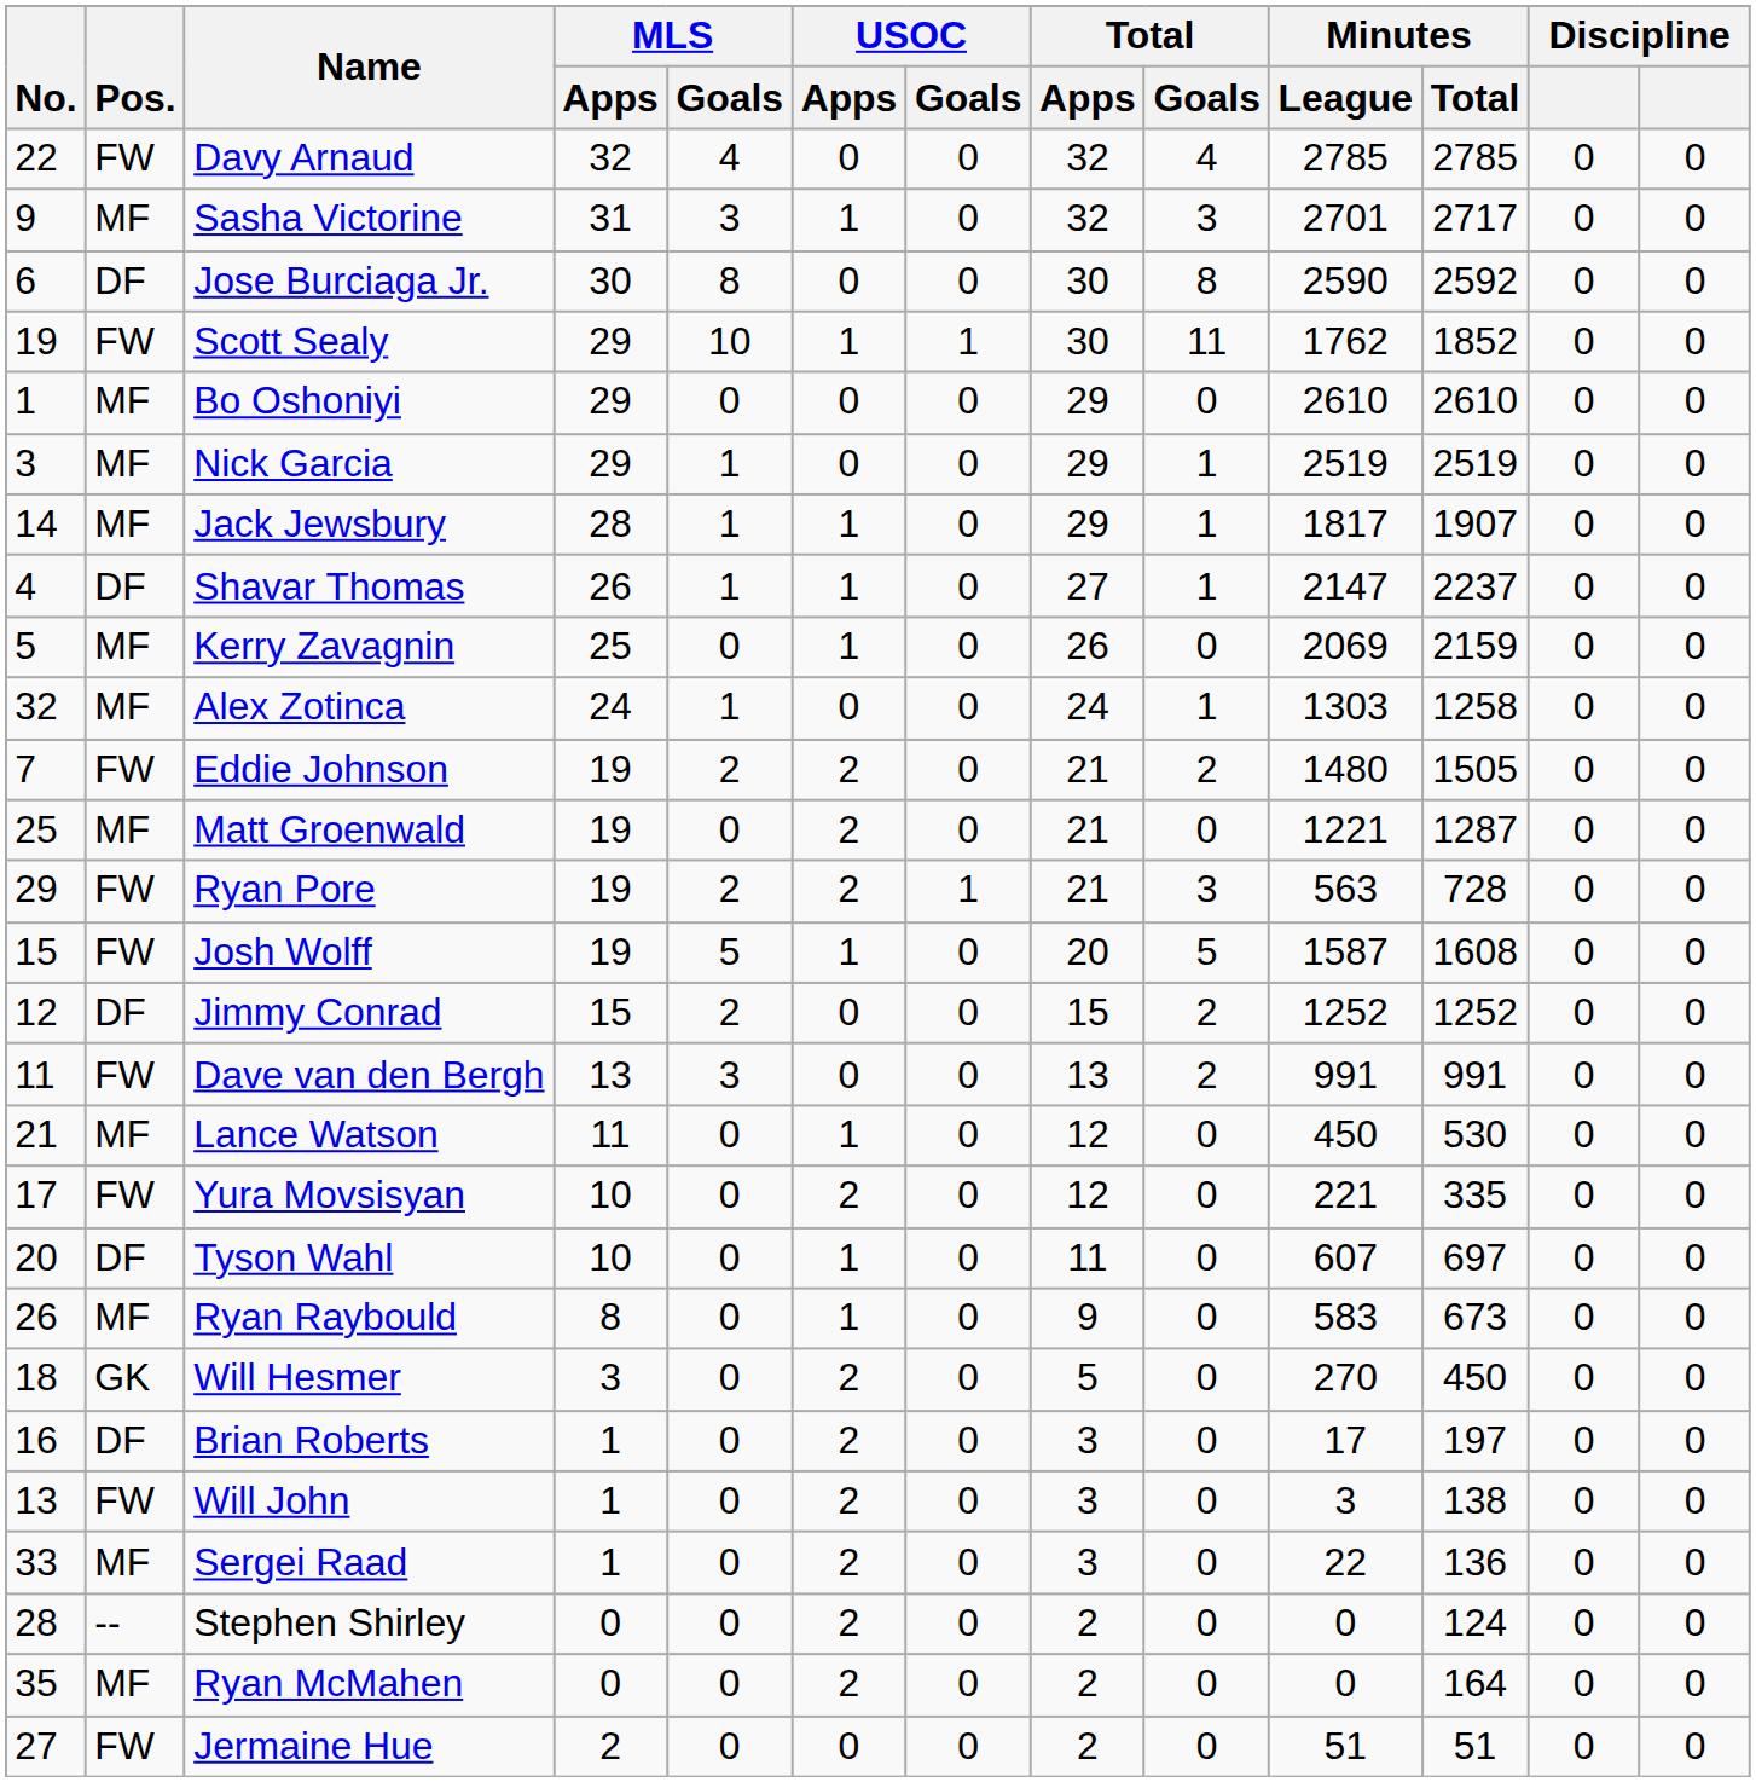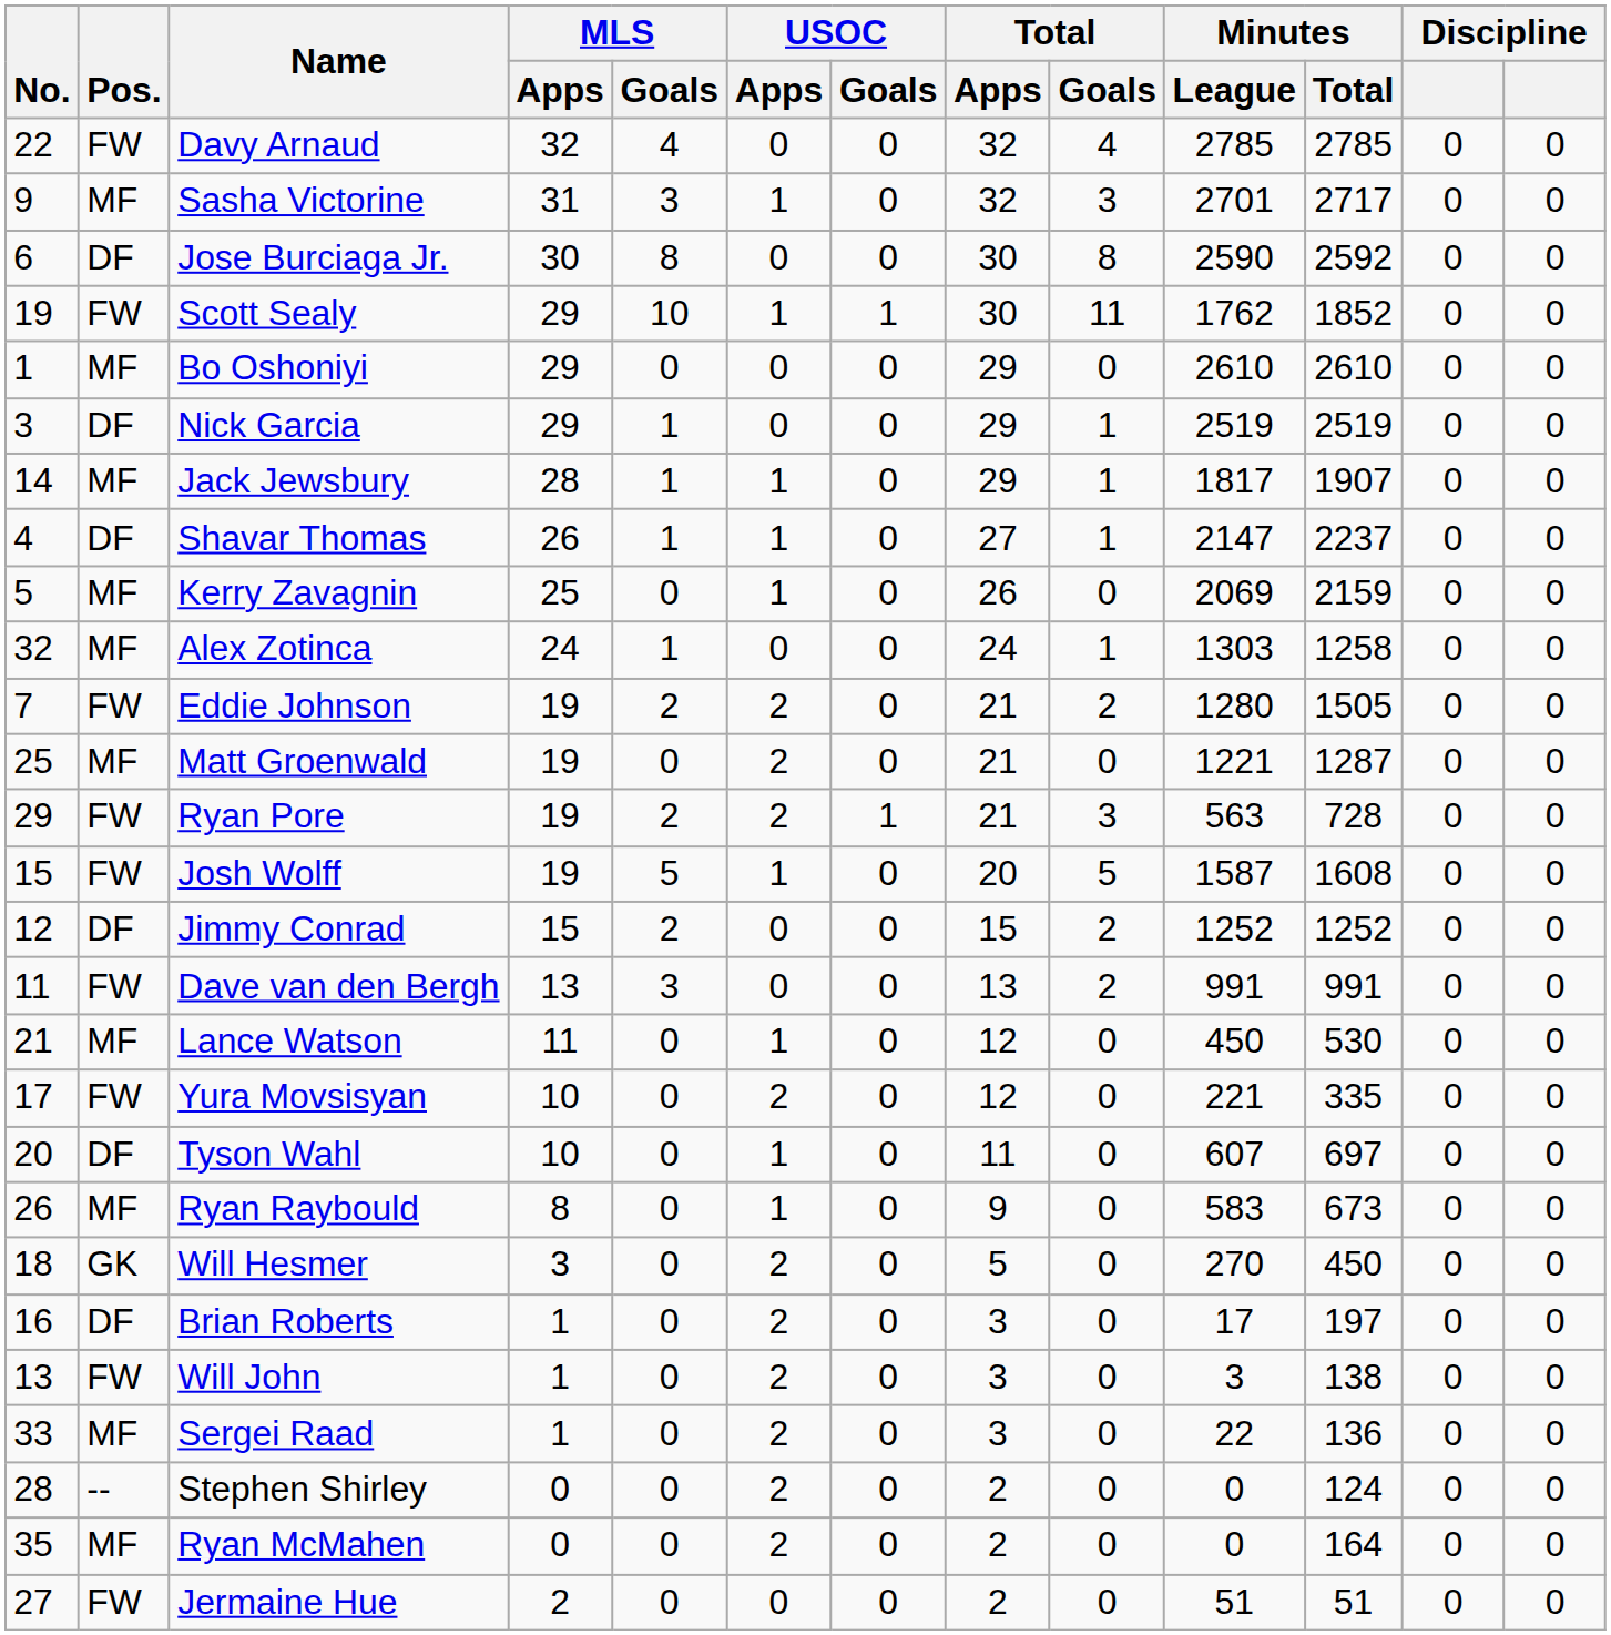Nick Garcia | Pos.: MF -> DF
Eddie Johnson | Minutes / League: 1480 -> 1280
